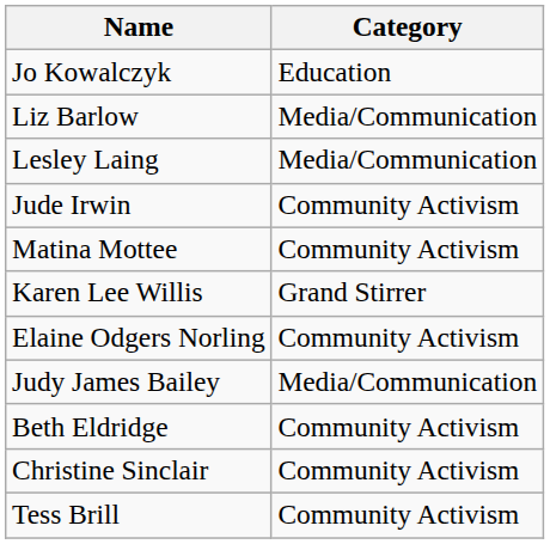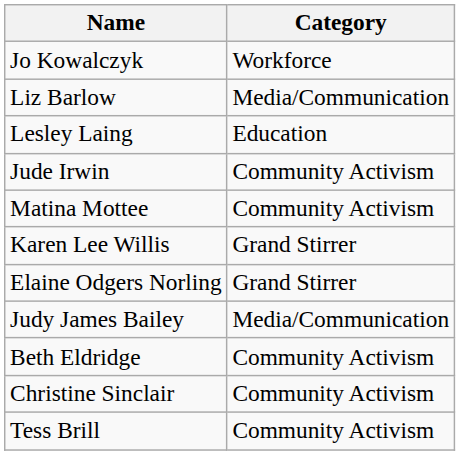Jo Kowalczyk | Category: Education -> Workforce
Lesley Laing | Category: Media/Communication -> Education
Elaine Odgers Norling | Category: Community Activism -> Grand Stirrer
